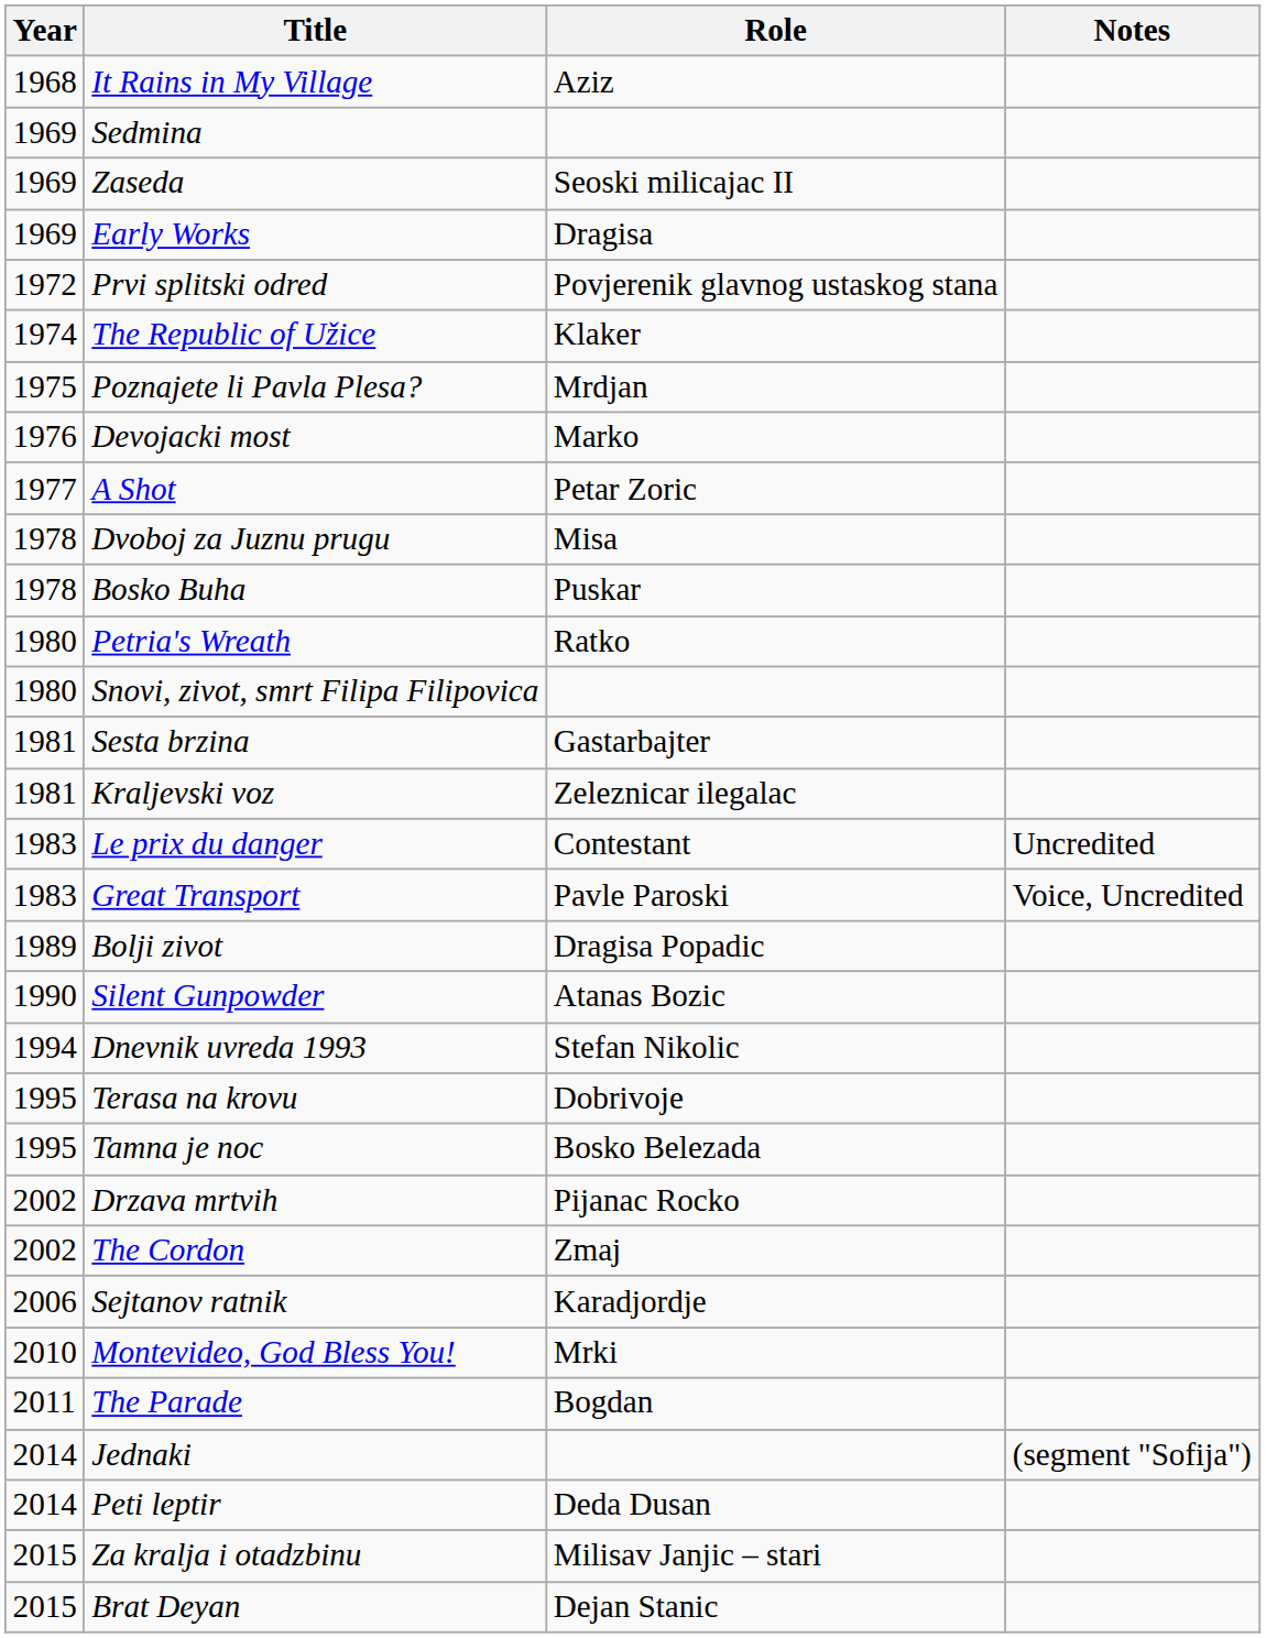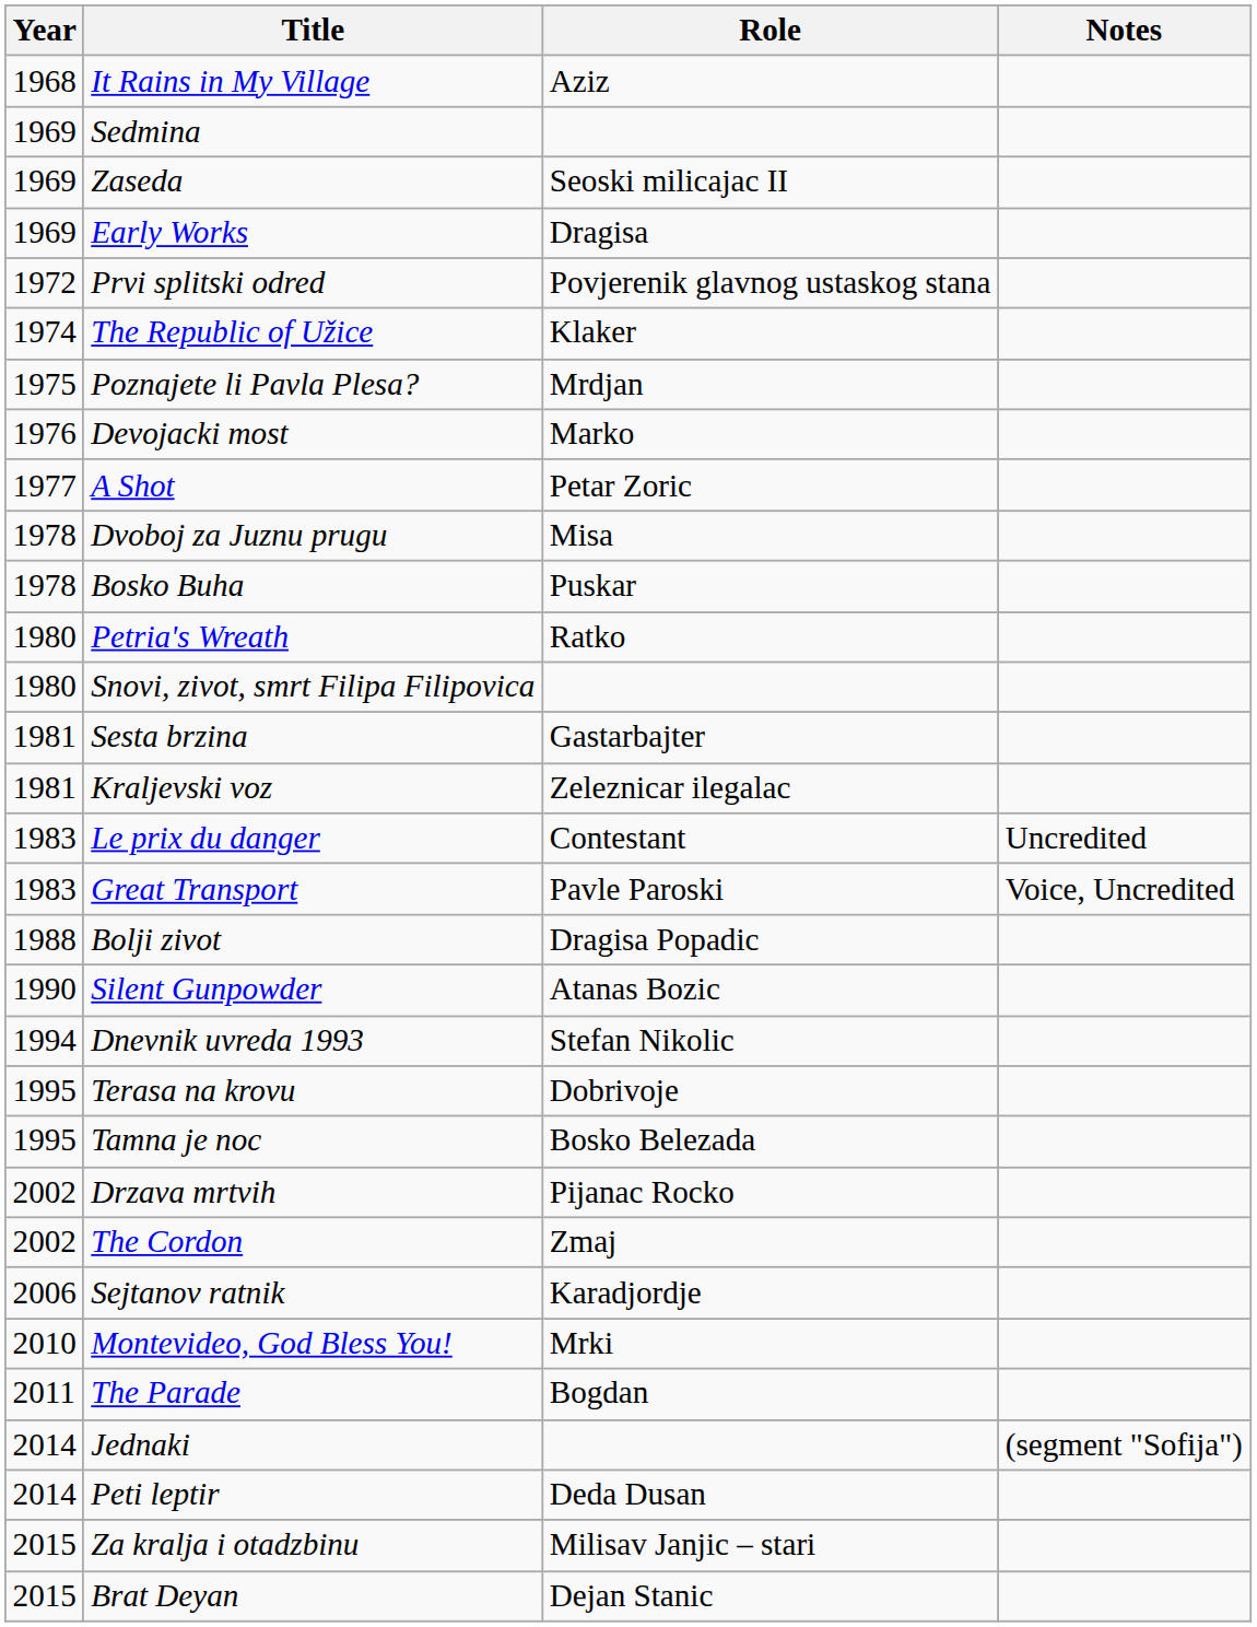Bolji zivot | Year: 1989 -> 1988
